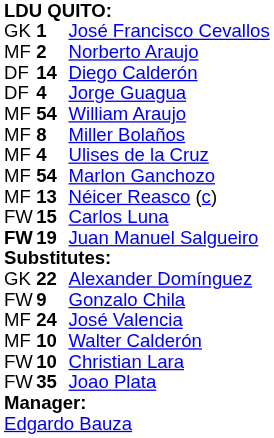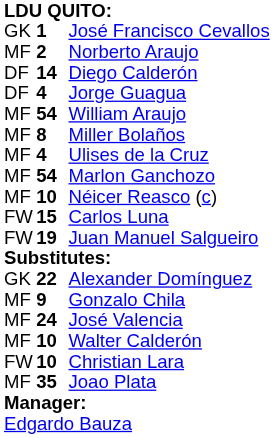Néicer Reasco (c) | column 2: 13 -> 10
Juan Manuel Salgueiro | column 1: bold -> normal
Gonzalo Chila | column 1: FW -> MF
Joao Plata | column 1: FW -> MF
